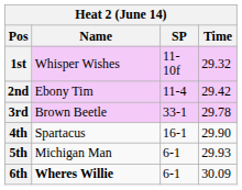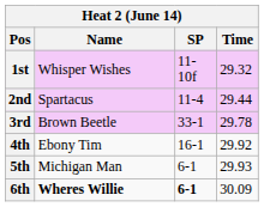2nd | Name: Ebony Tim -> Spartacus
2nd | Time: 29.42 -> 29.44
4th | Name: Spartacus -> Ebony Tim
4th | Time: 29.90 -> 29.92
6th | SP: normal -> bold
